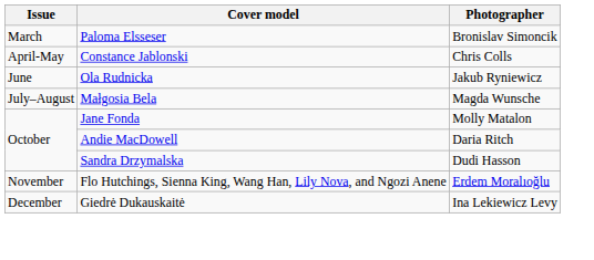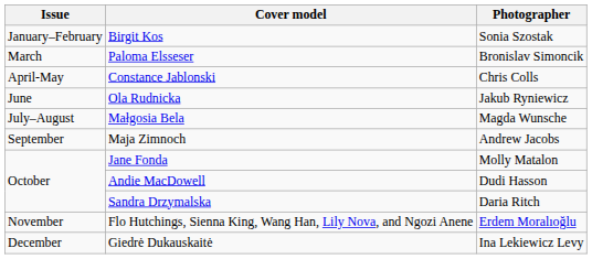+ row: January–February | Birgit Kos | Sonia Szostak
+ row: September | Maja Zimnoch | Andrew Jacobs
Andie MacDowell | Photographer: Daria Ritch -> Dudi Hasson
Sandra Drzymalska | Photographer: Dudi Hasson -> Daria Ritch
